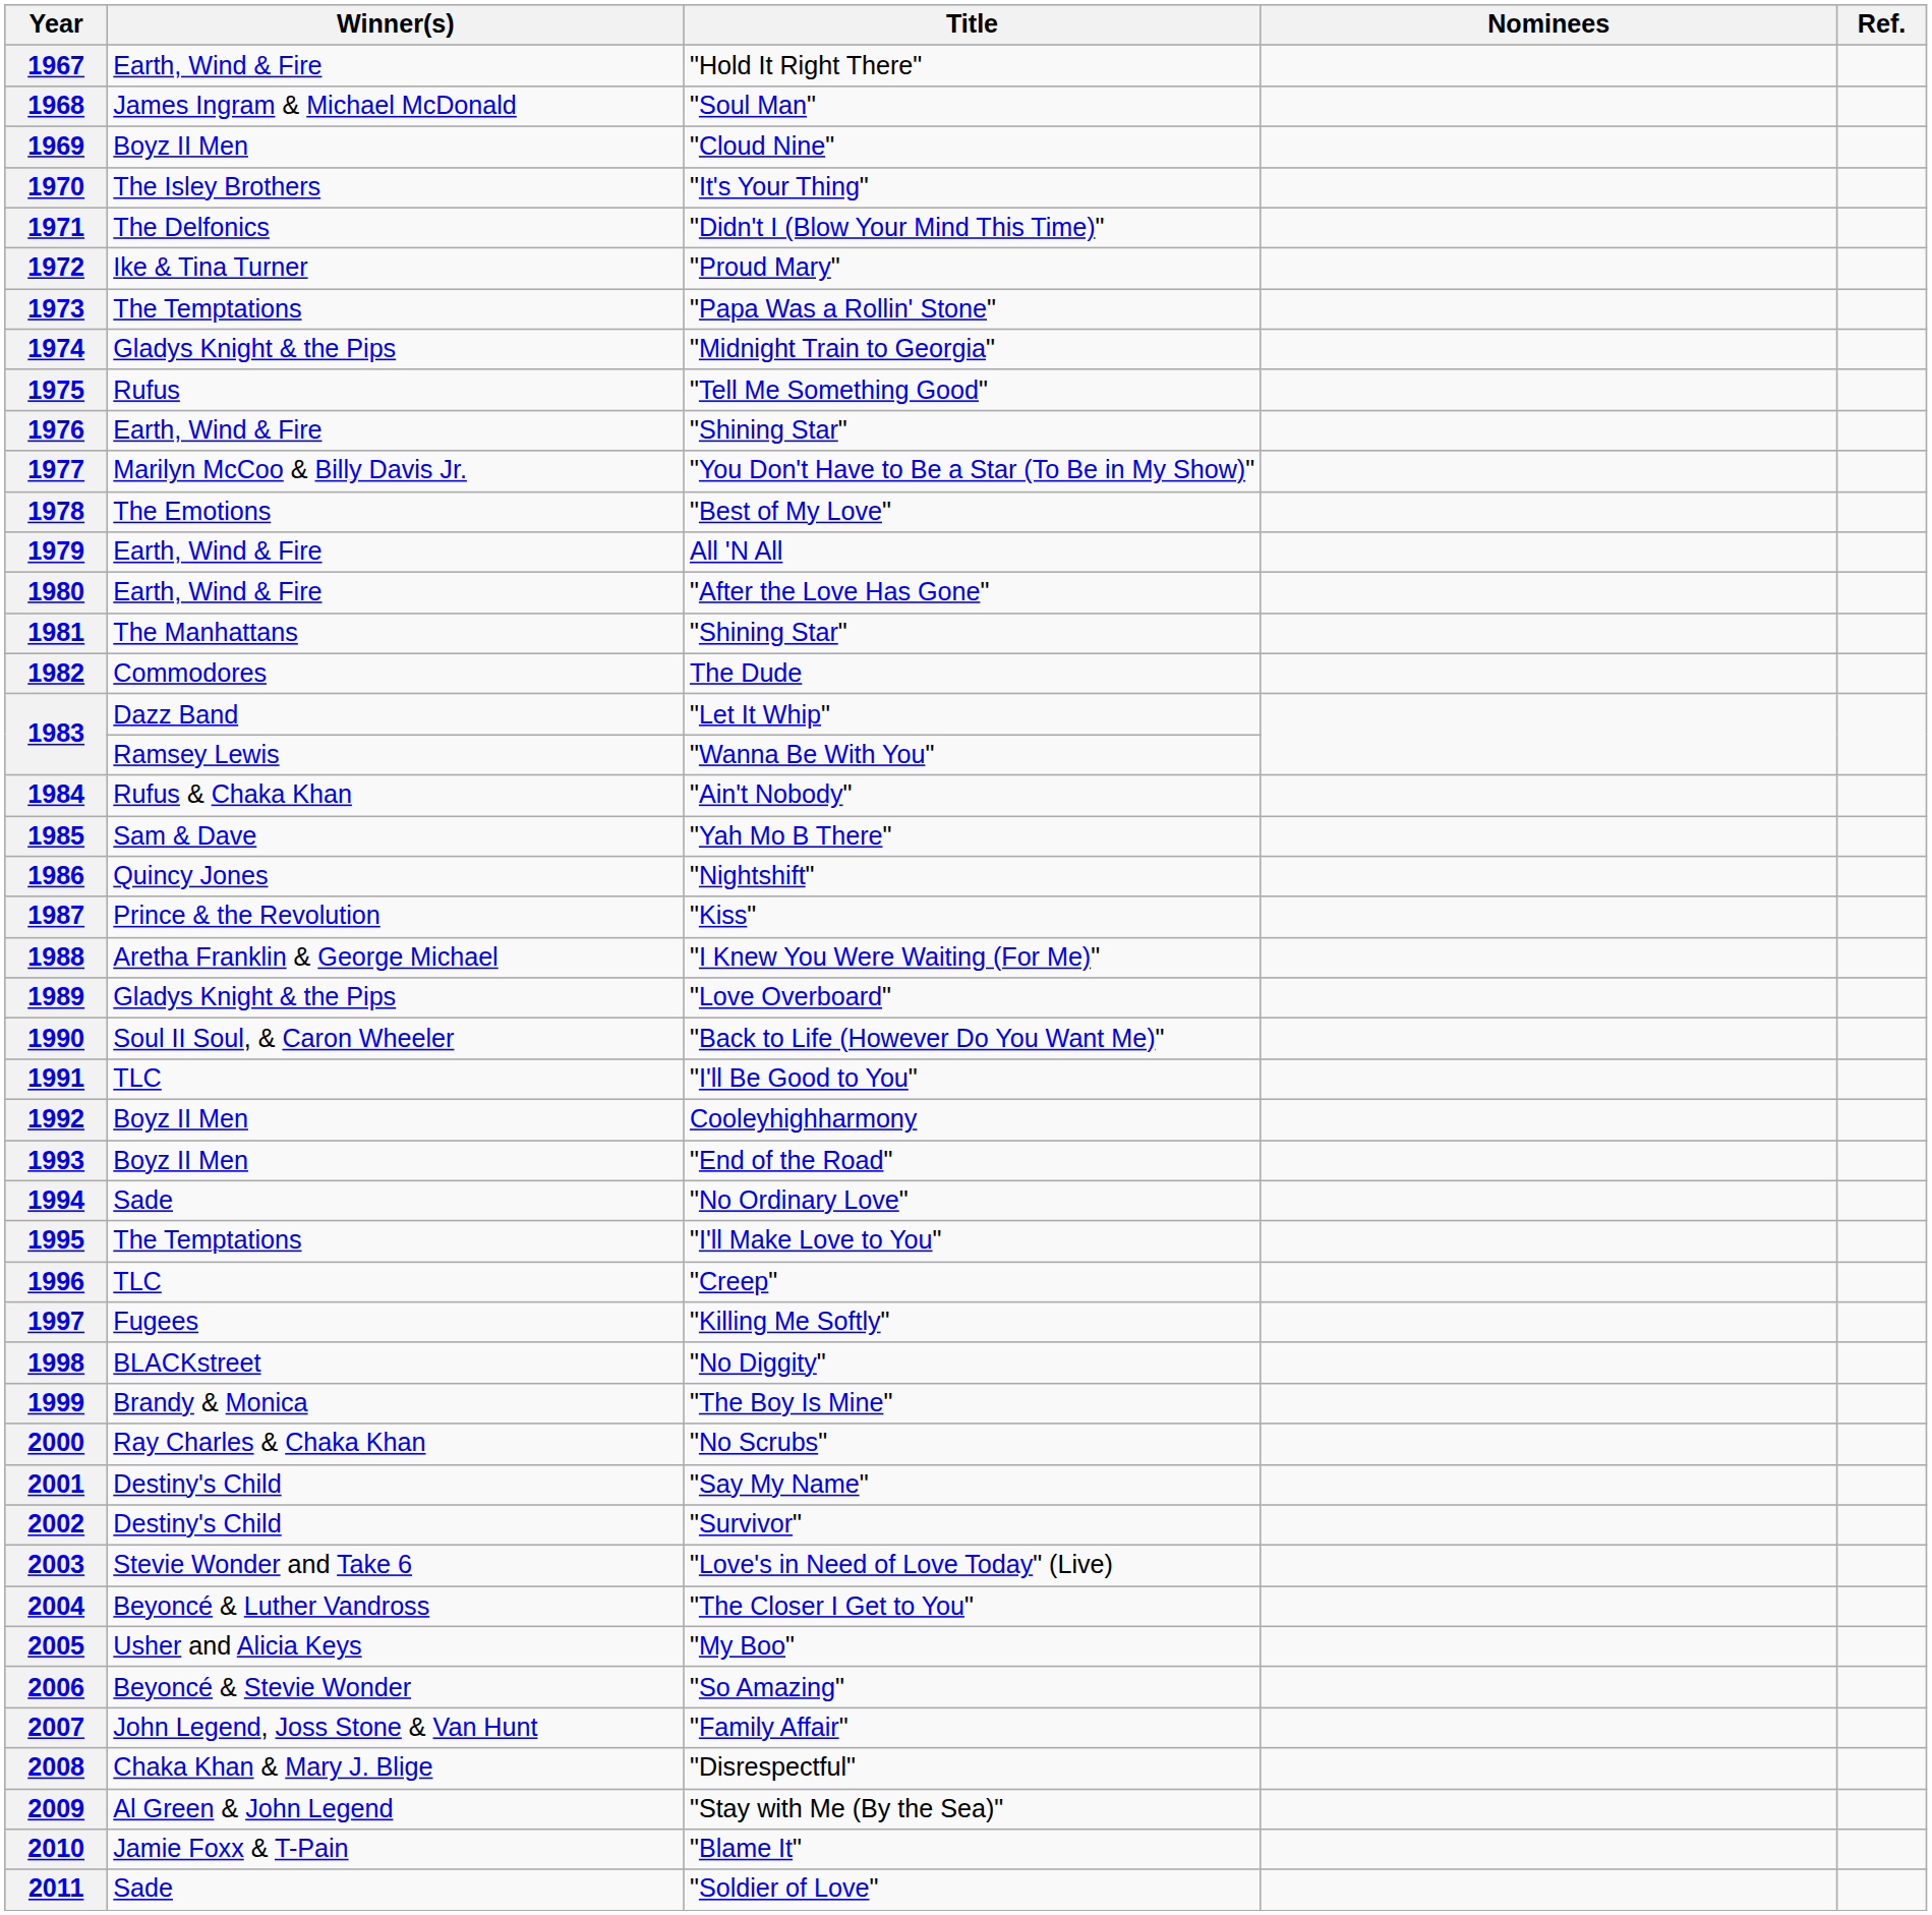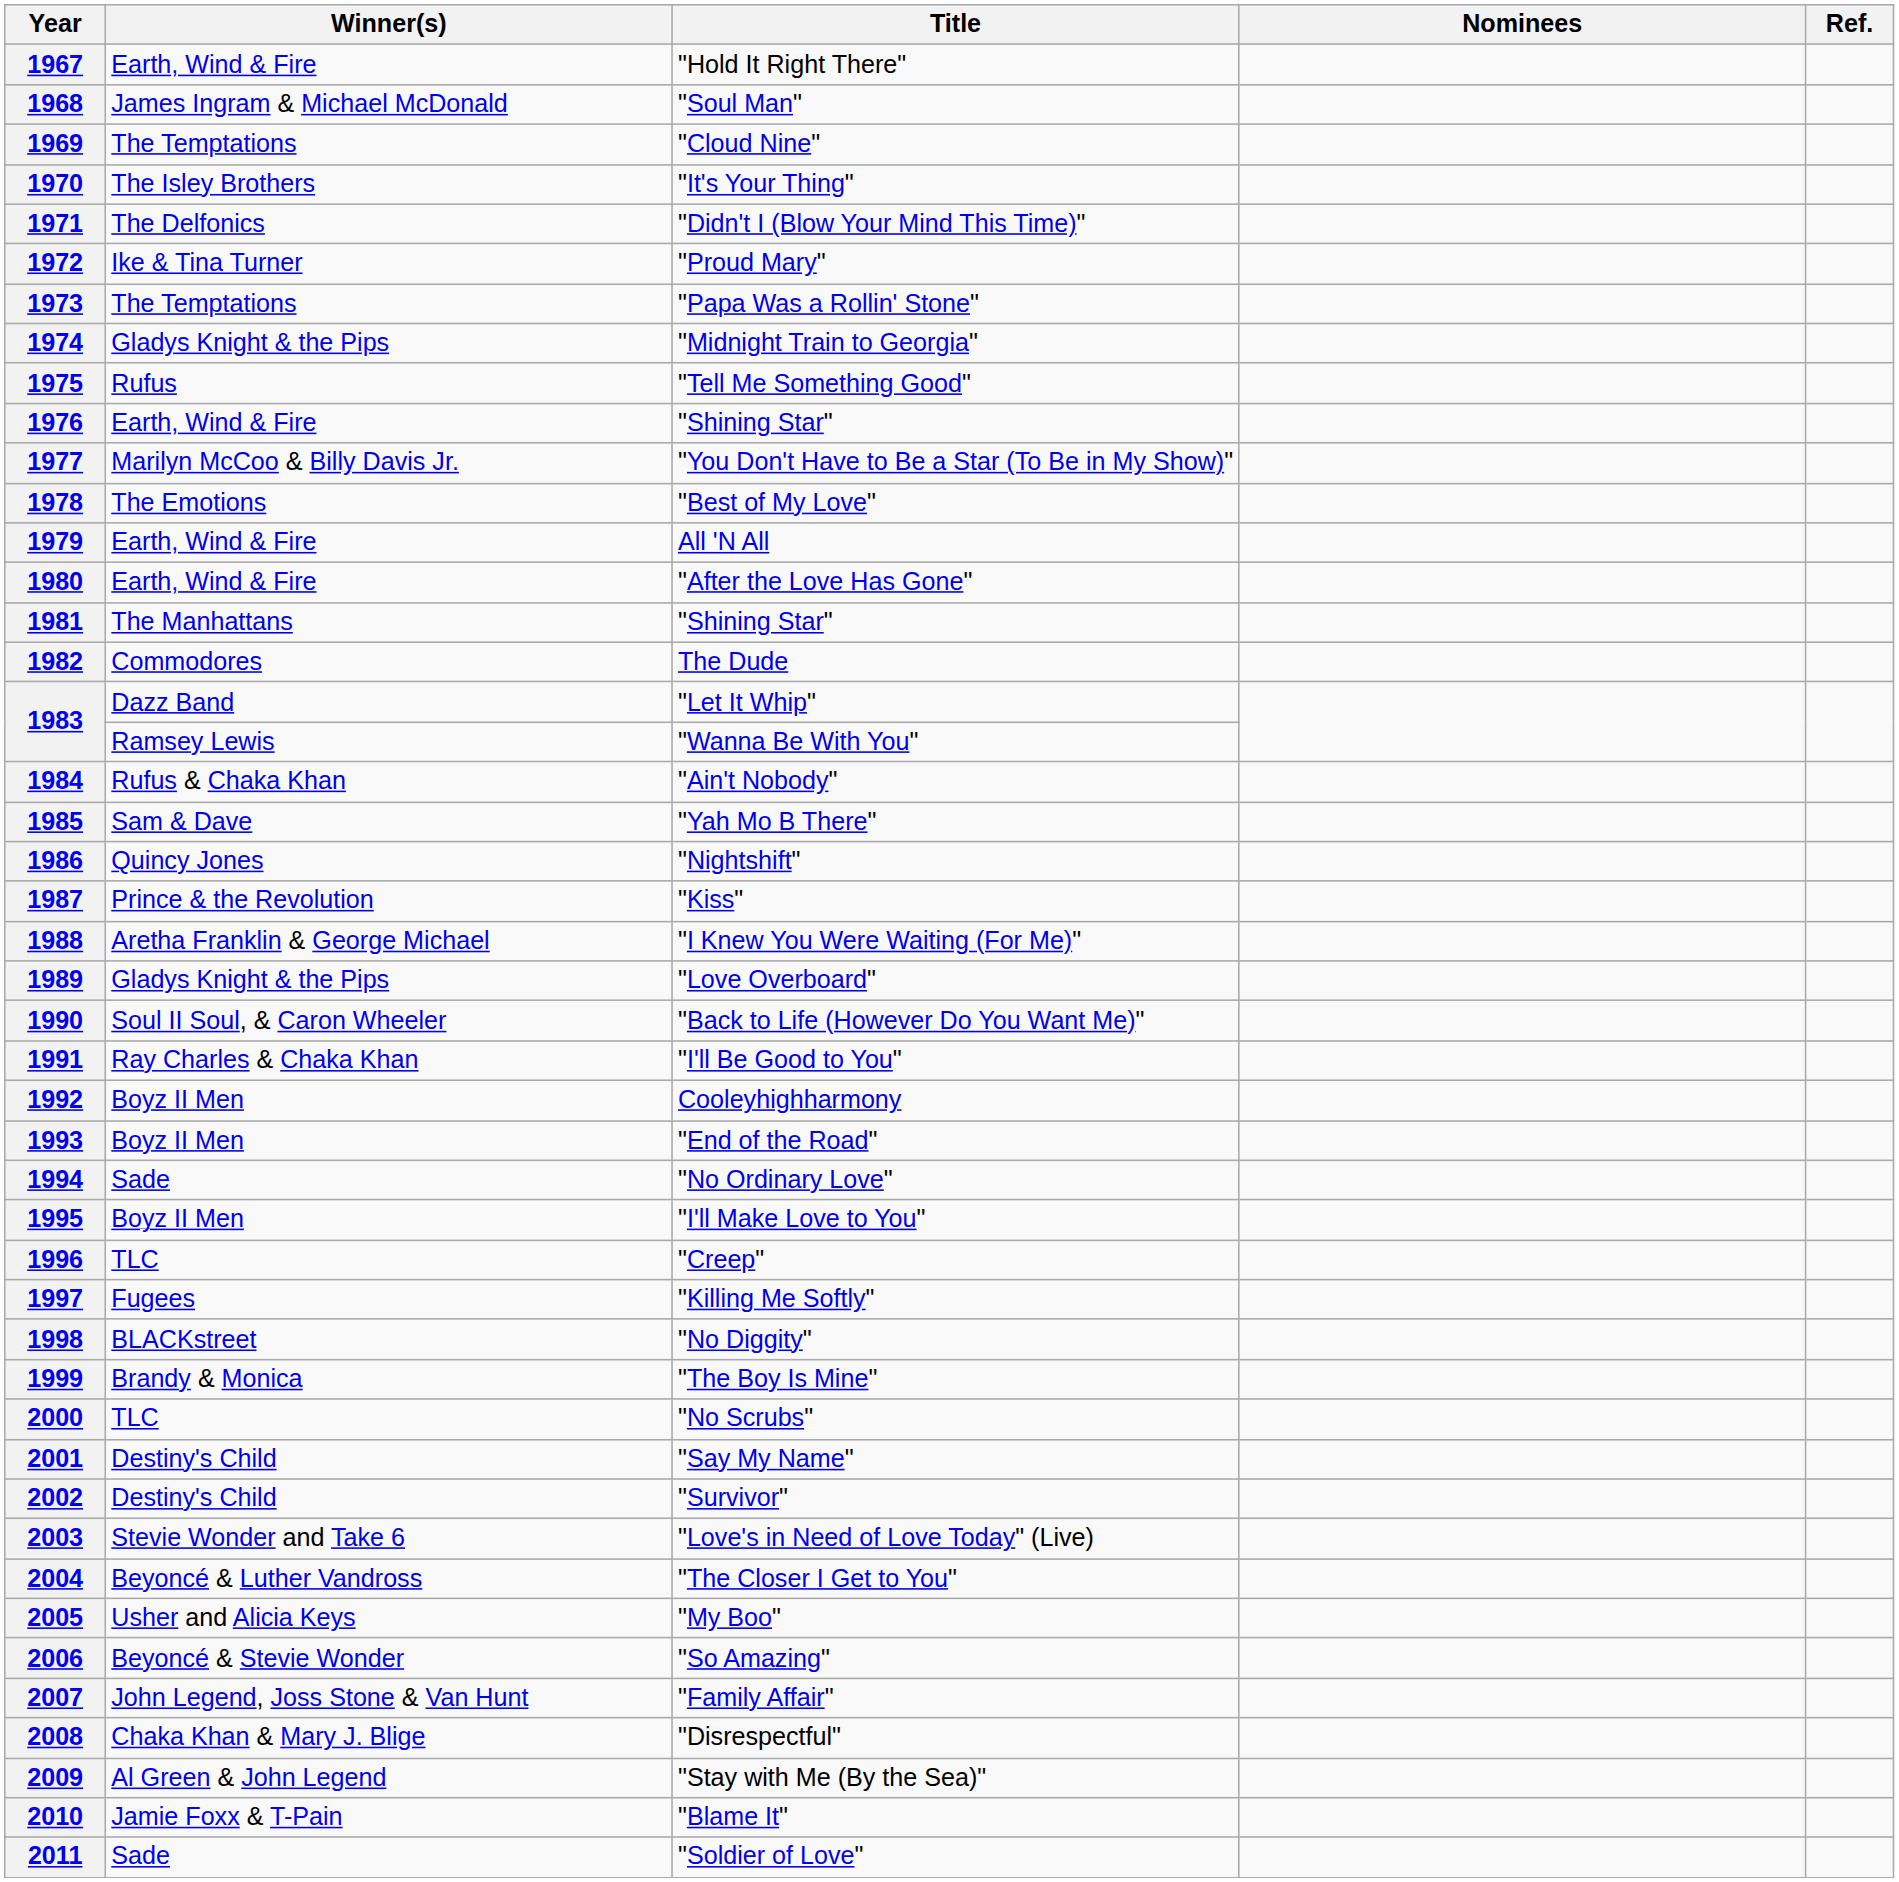1969 | Winner(s): Boyz II Men -> The Temptations
1991 | Winner(s): TLC -> Ray Charles & Chaka Khan
1995 | Winner(s): The Temptations -> Boyz II Men
2000 | Winner(s): Ray Charles & Chaka Khan -> TLC
